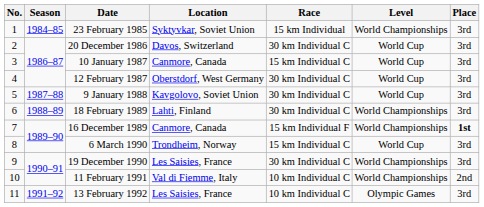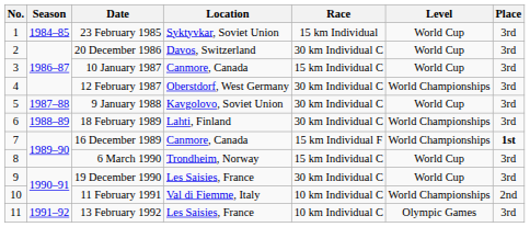23 February 1985 | Level: World Championships -> World Cup
12 February 1987 | Level: World Cup -> World Championships
19 December 1990 | Level: World Championships -> World Cup
